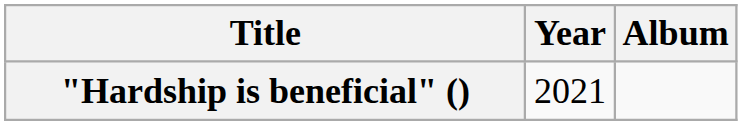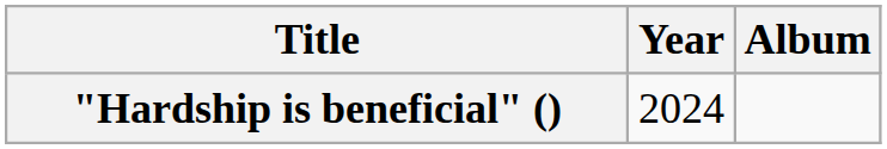"Hardship is beneficial" () | Year: 2021 -> 2024
